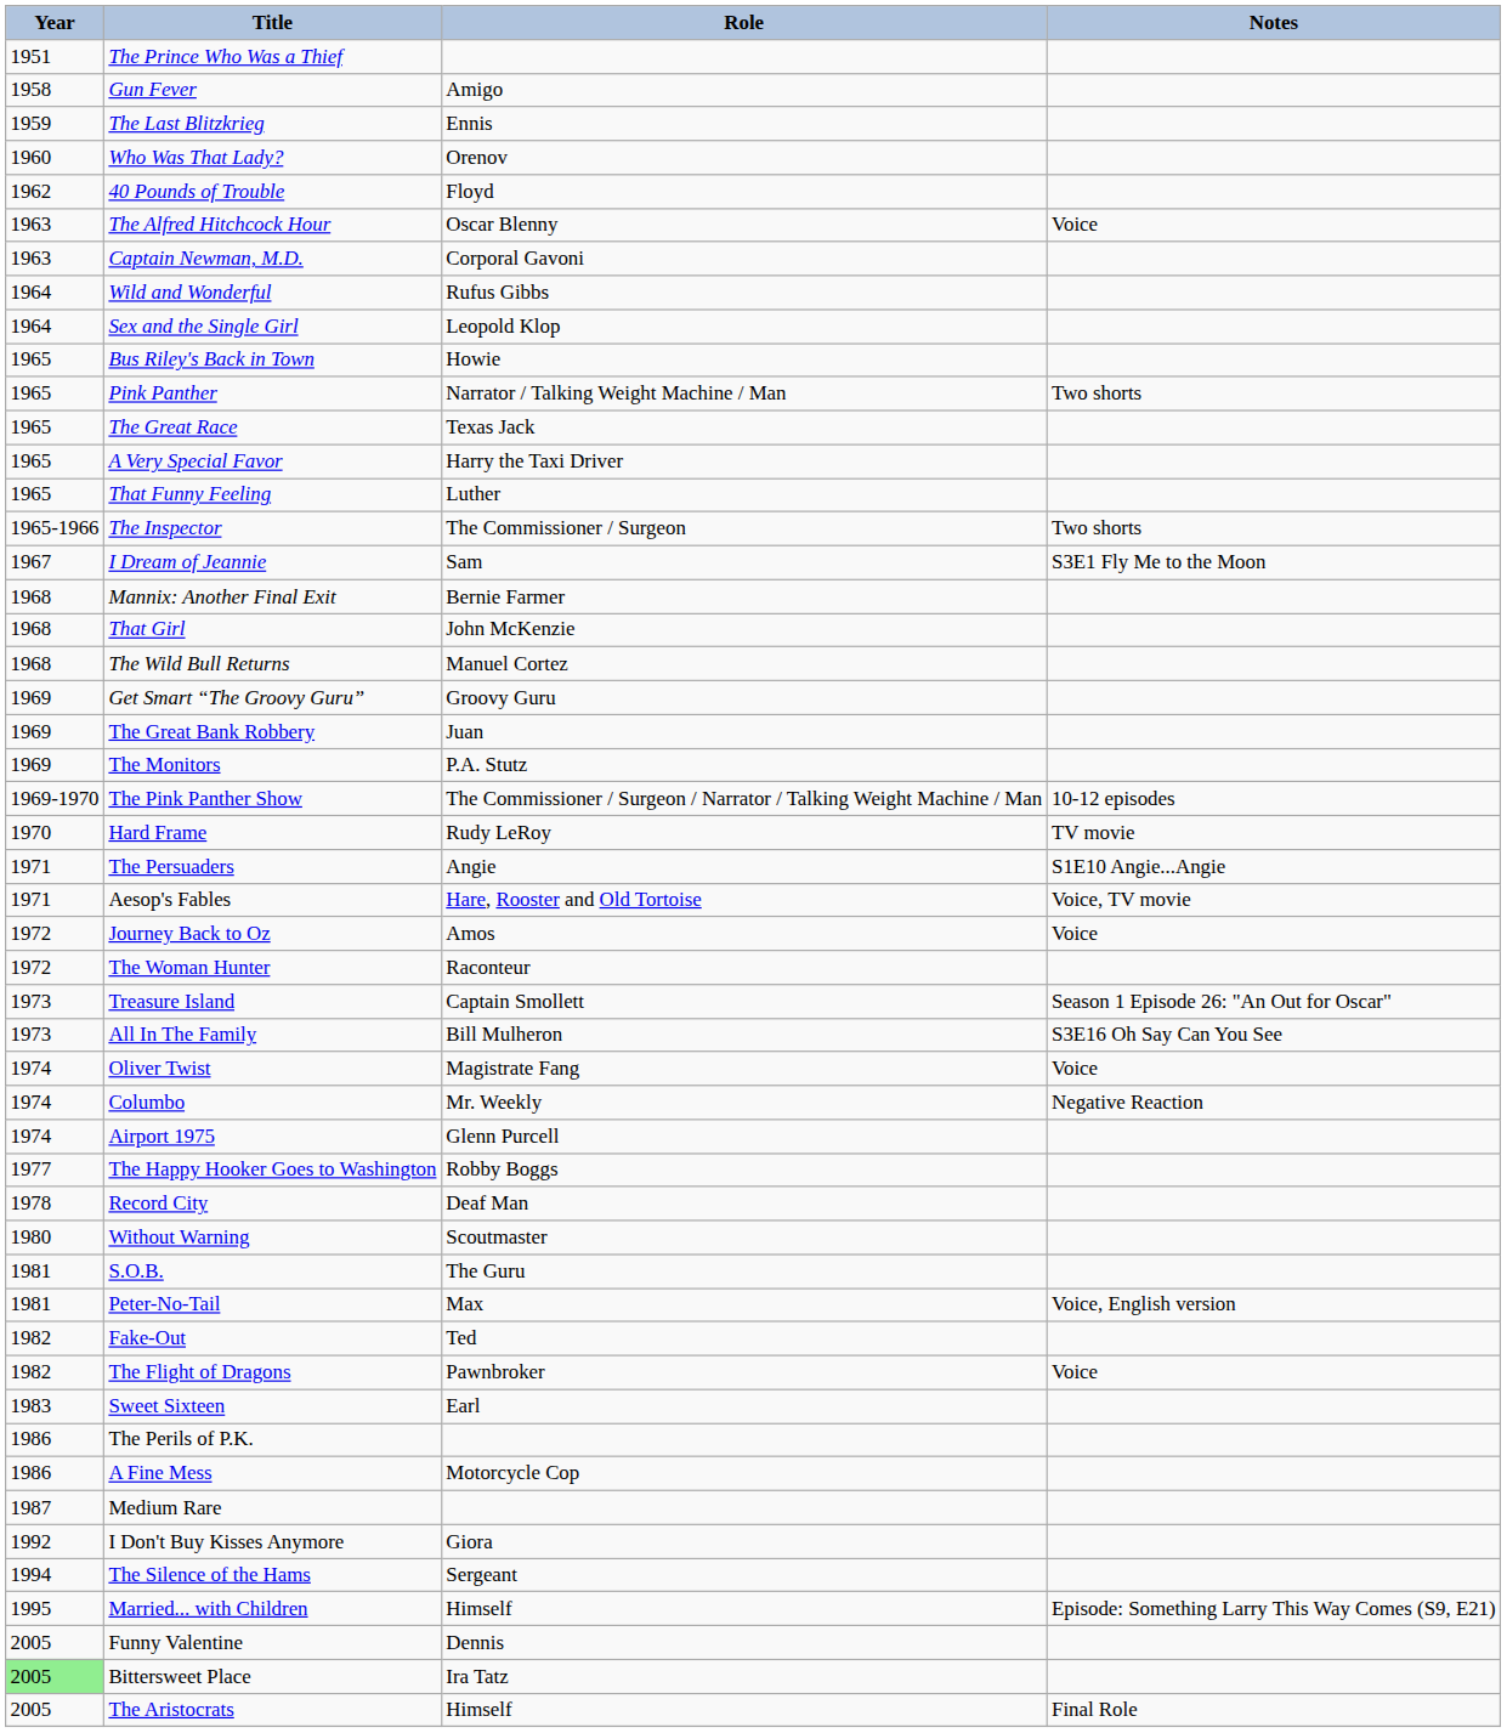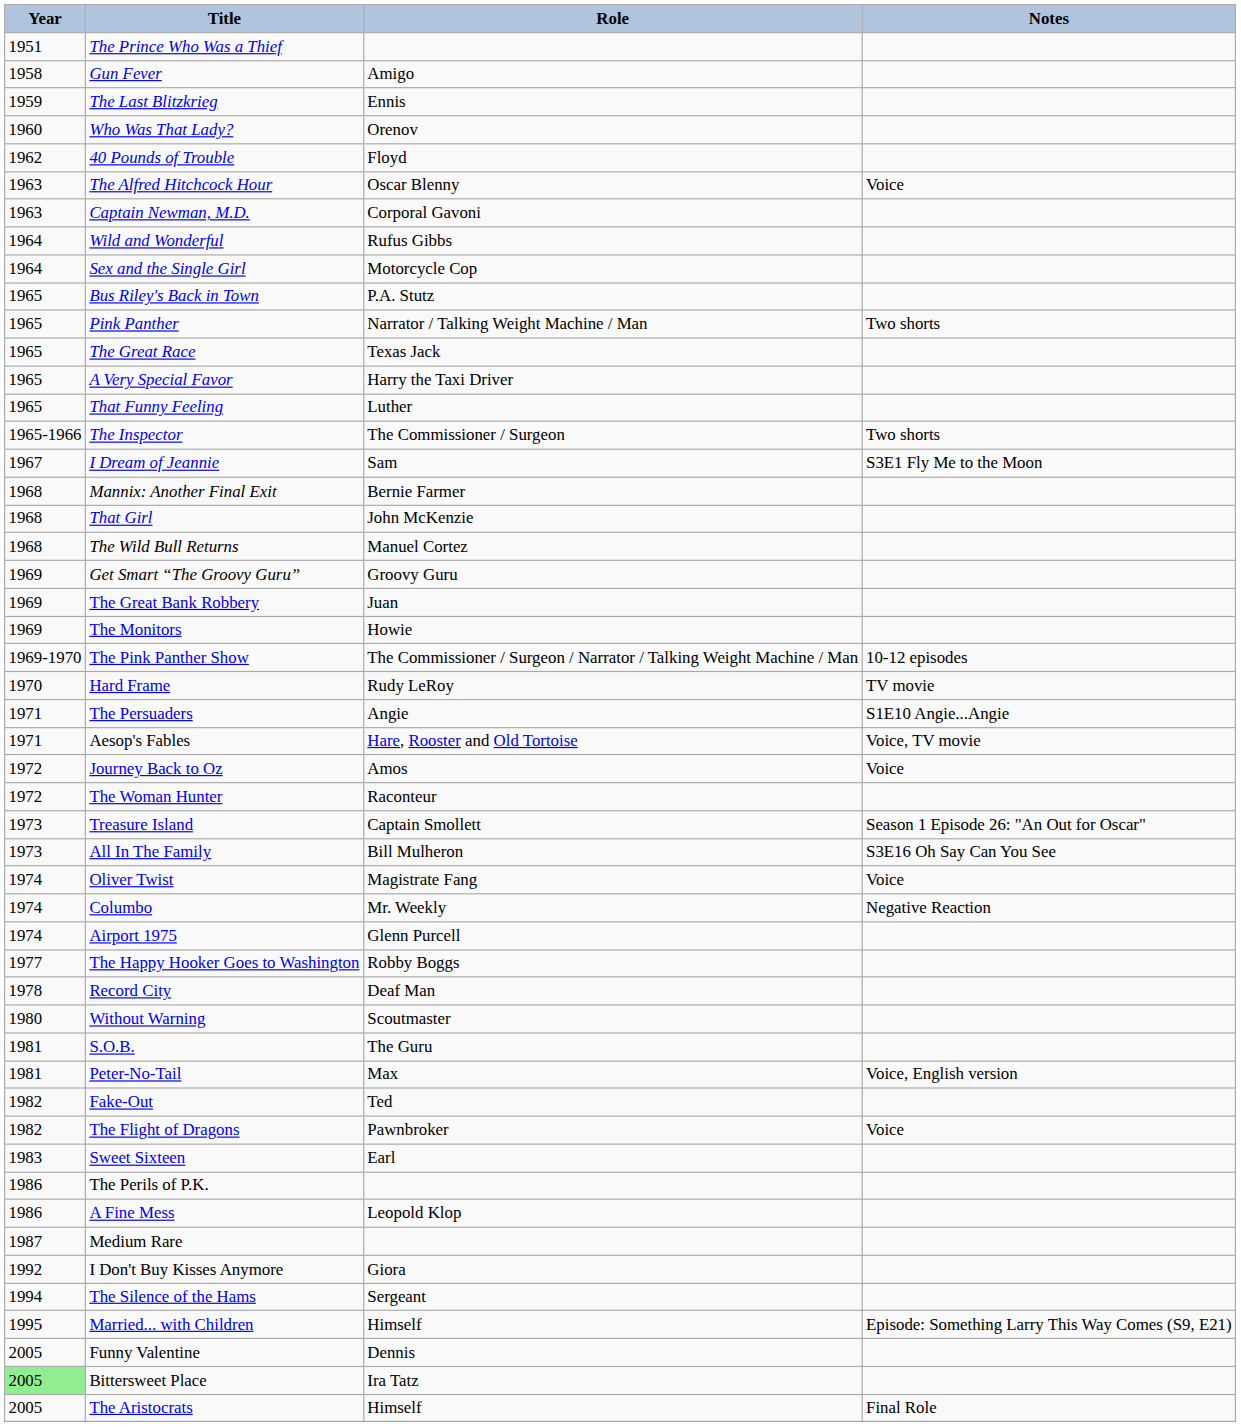Sex and the Single Girl | Role: Leopold Klop -> Motorcycle Cop
Bus Riley's Back in Town | Role: Howie -> P.A. Stutz
The Monitors | Role: P.A. Stutz -> Howie
A Fine Mess | Role: Motorcycle Cop -> Leopold Klop
